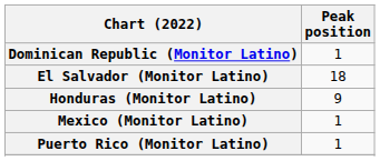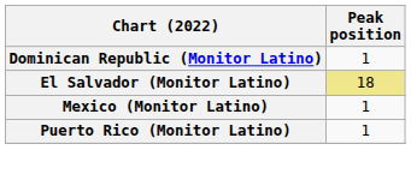El Salvador (Monitor Latino) | Peak position: no background -> khaki background
- row: Honduras (Monitor Latino) | 9
